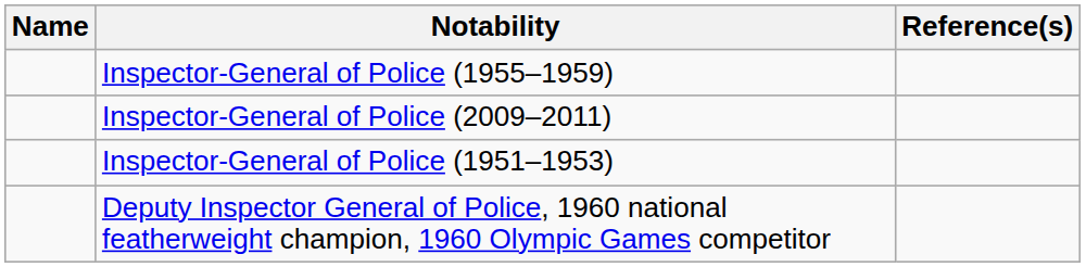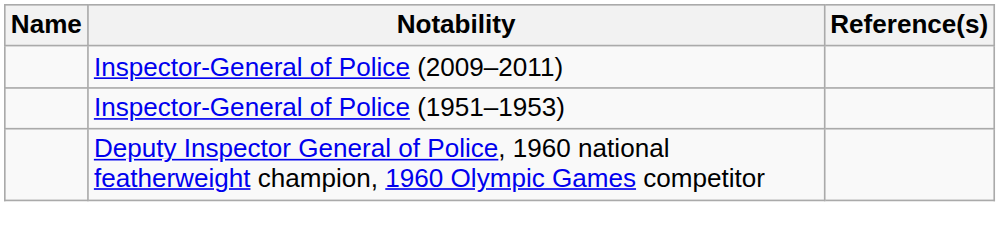- row: Inspector-General of Police (1955–1959)
